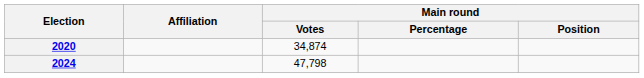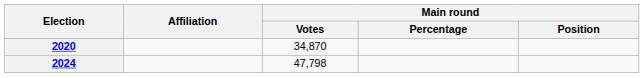2020 | Main round / Votes: 34,874 -> 34,870
